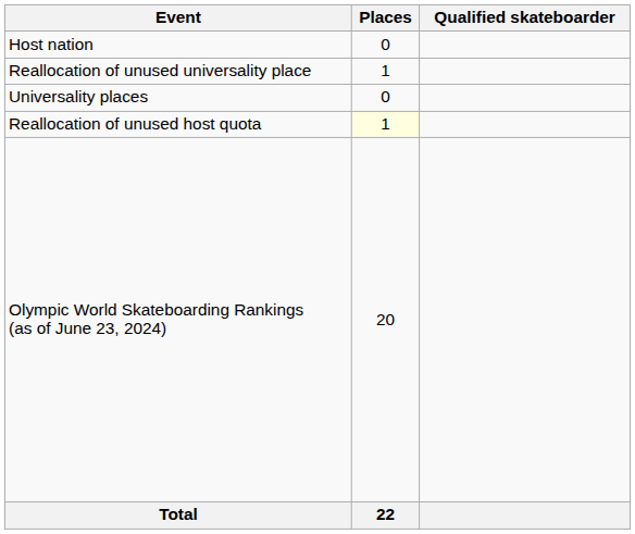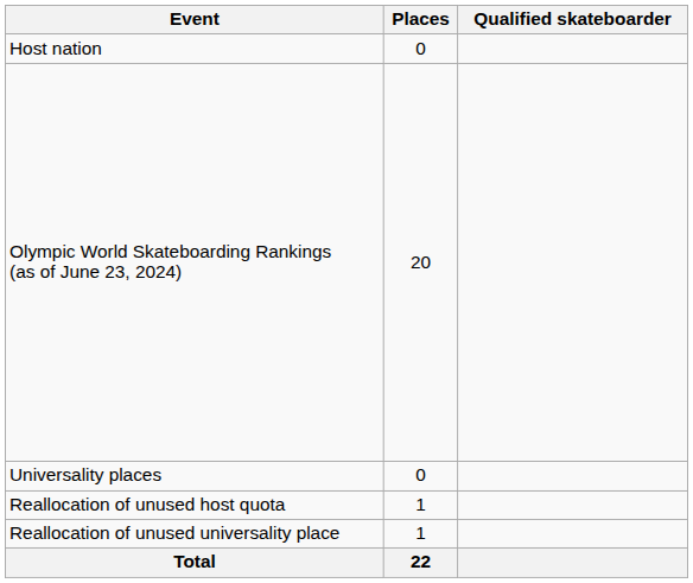rows swapped: Olympic World Skateboarding Rankings (as of June 23, 2024) <-> Reallocation of unused universality place
Reallocation of unused host quota | Places: lightyellow background -> no background
